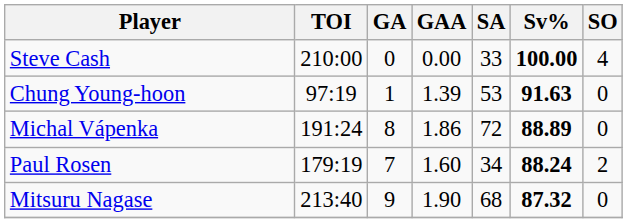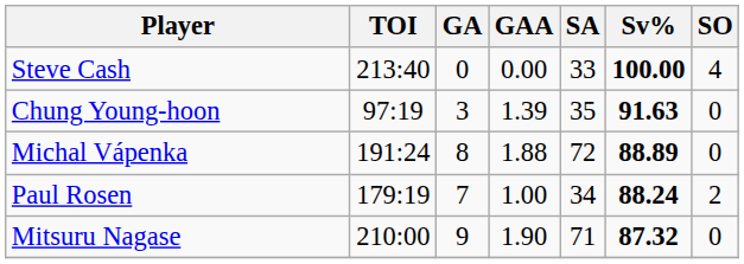Steve Cash | TOI: 210:00 -> 213:40
Chung Young-hoon | GA: 1 -> 3
Chung Young-hoon | SA: 53 -> 35
Michal Vápenka | GAA: 1.86 -> 1.88
Paul Rosen | GAA: 1.60 -> 1.00
Mitsuru Nagase | TOI: 213:40 -> 210:00
Mitsuru Nagase | SA: 68 -> 71
